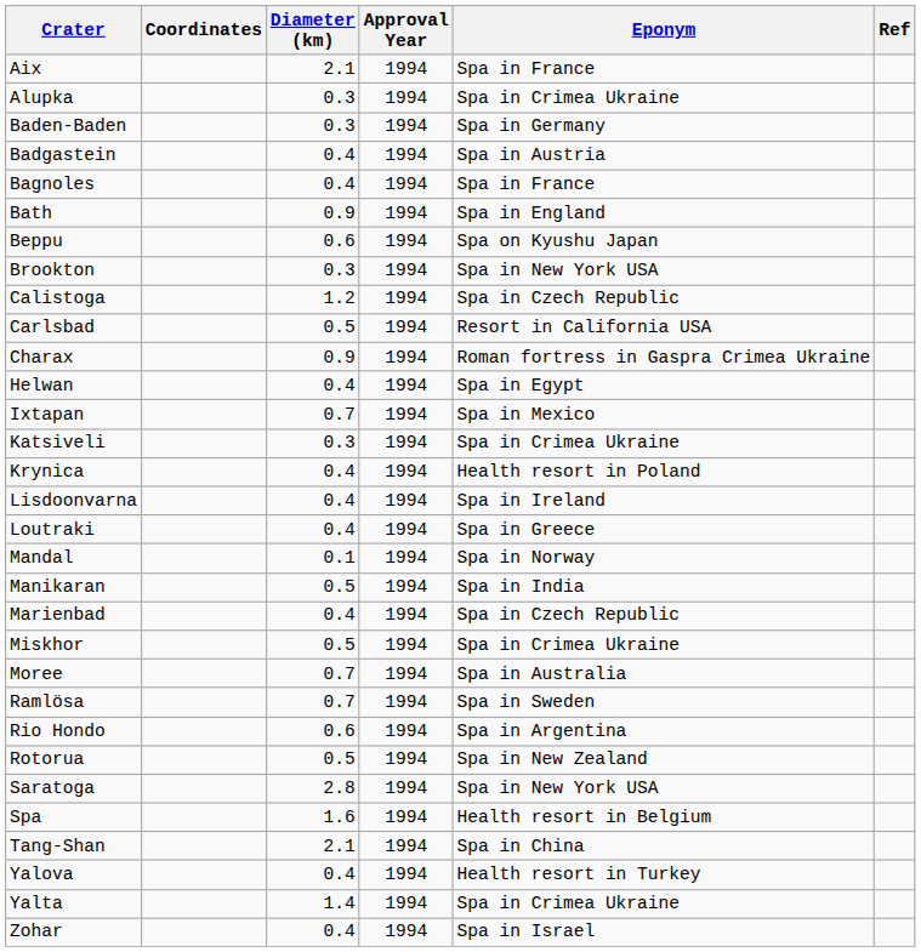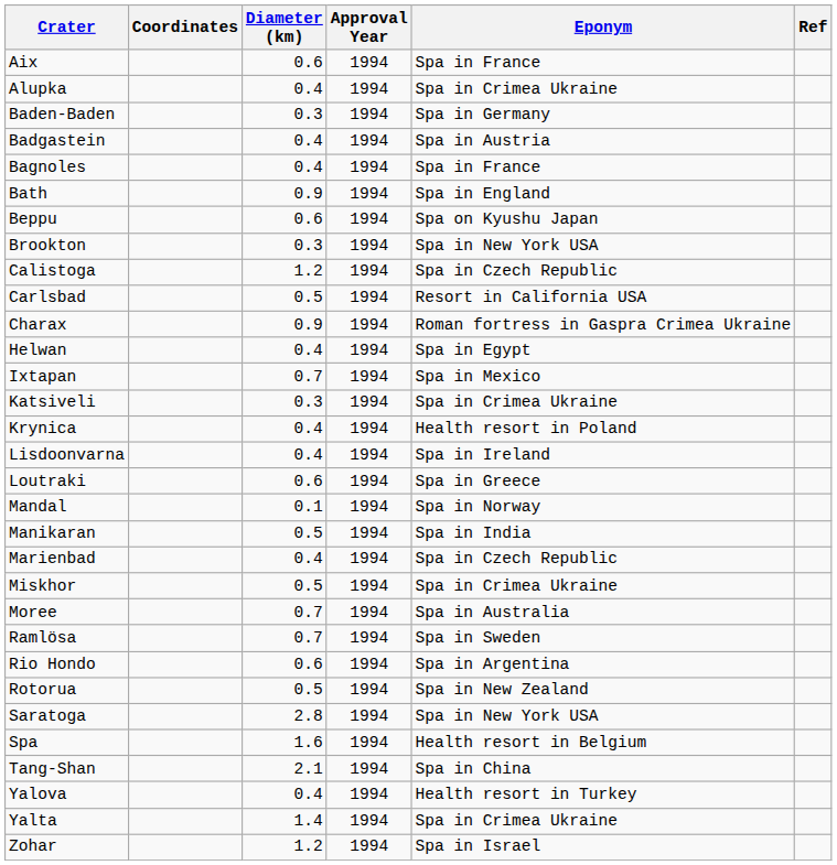Aix | Diameter (km): 2.1 -> 0.6
Alupka | Diameter (km): 0.3 -> 0.4
Loutraki | Diameter (km): 0.4 -> 0.6
Zohar | Diameter (km): 0.4 -> 1.2
